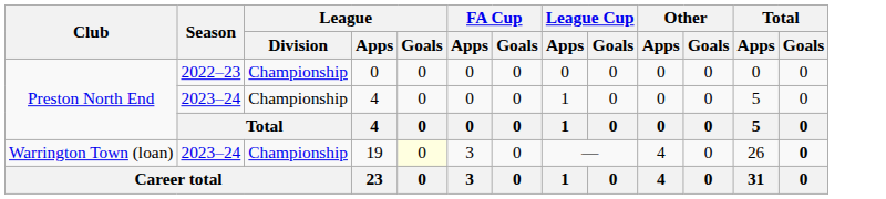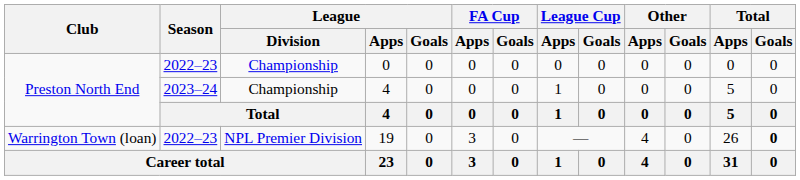19 | Season: 2023–24 -> 2022–23
19 | League / Division: Championship -> NPL Premier Division
19 | League / Goals: lightyellow background -> no background
